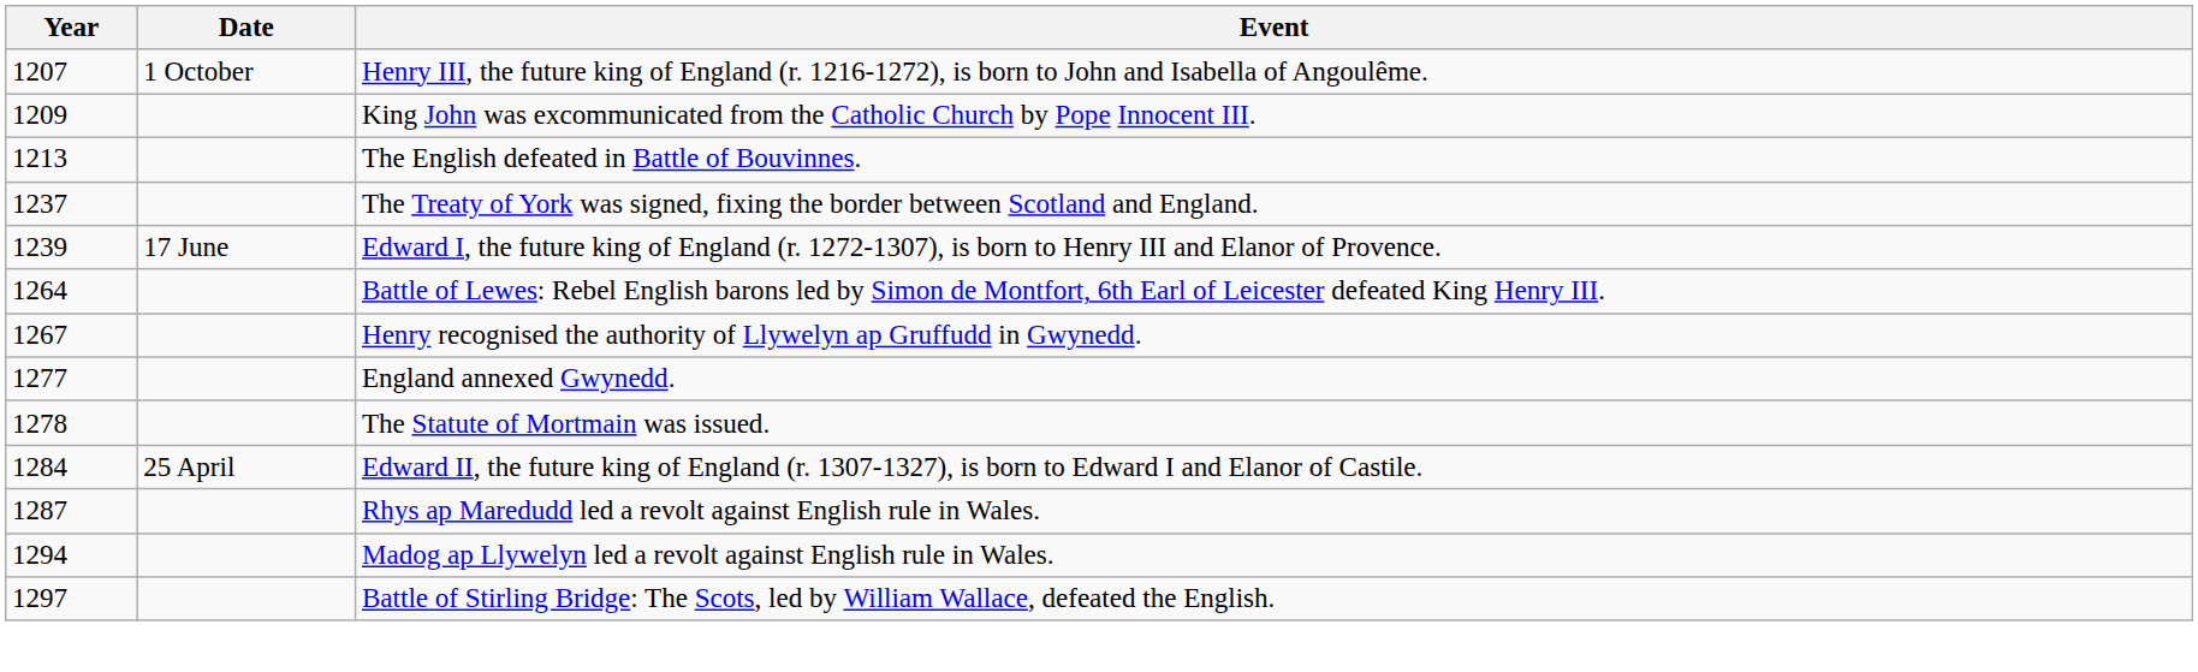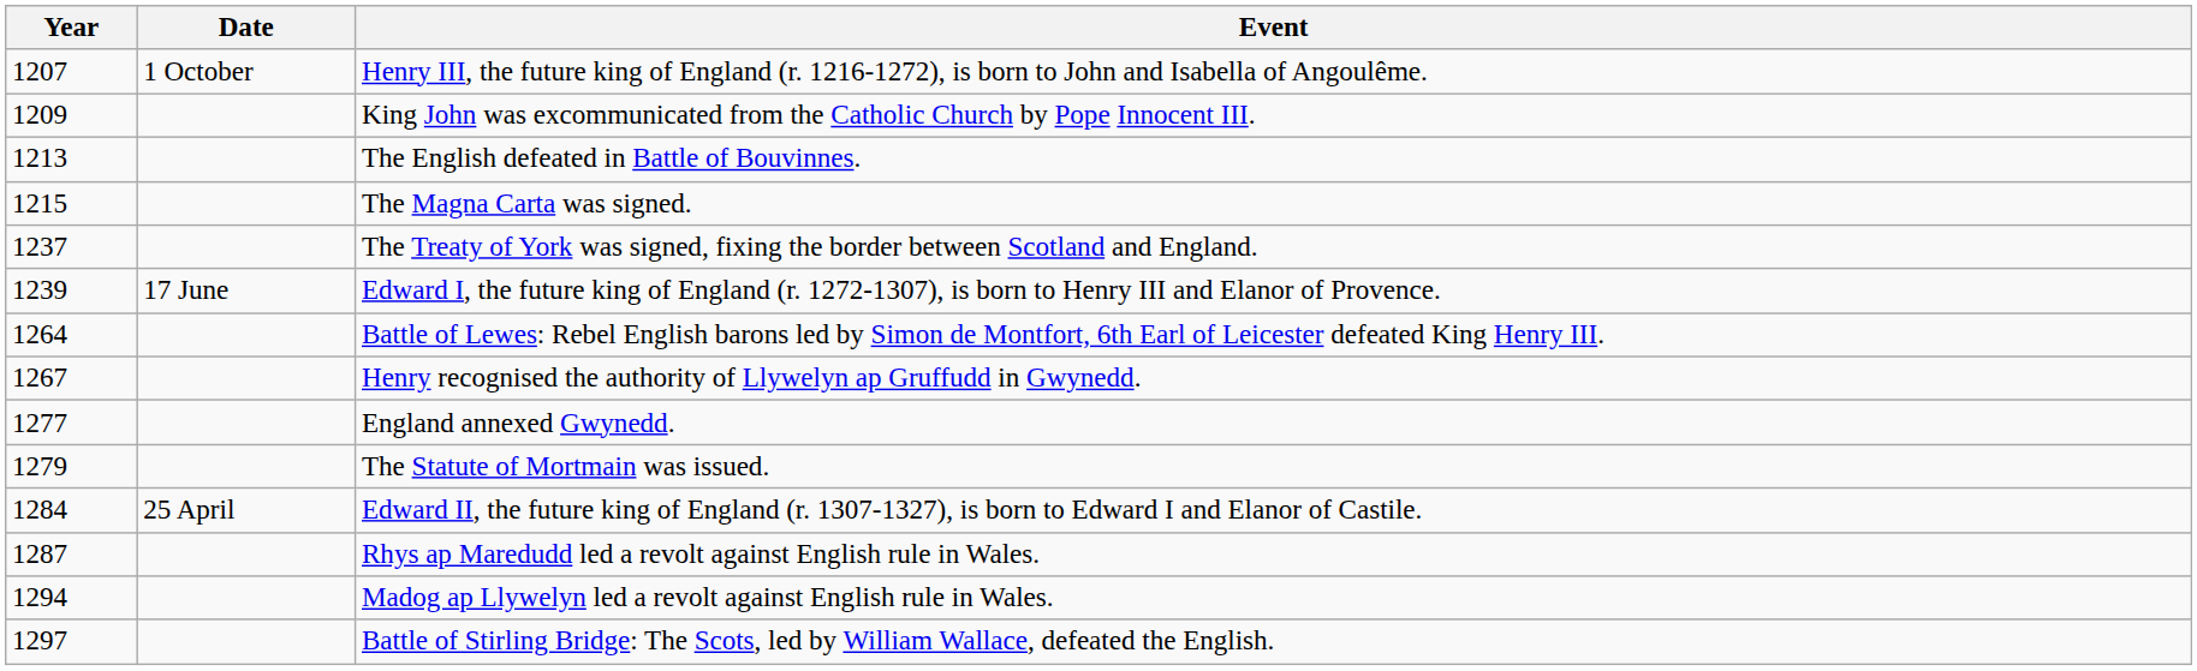+ row: 1215 | The Magna Carta was signed.
The Statute of Mortmain was issued. | Year: 1278 -> 1279
